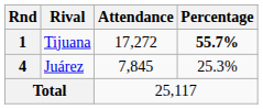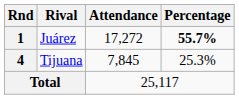1 | Rival: Tijuana -> Juárez
4 | Rival: Juárez -> Tijuana
